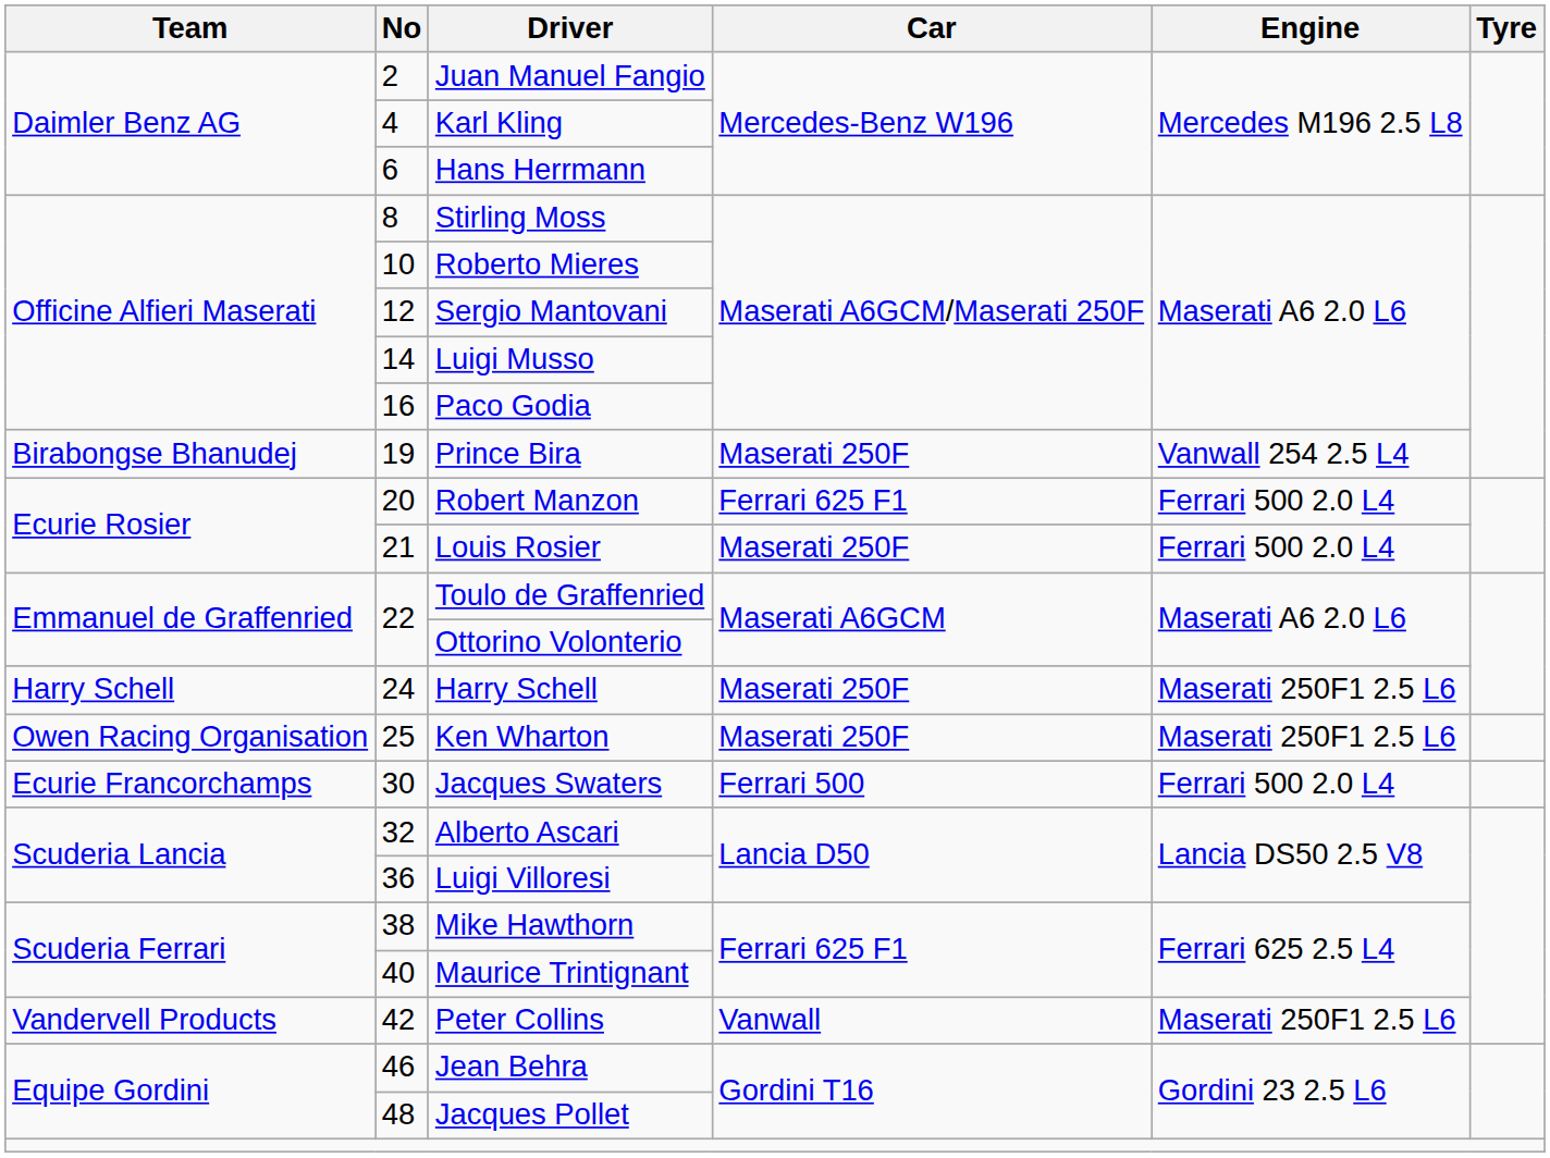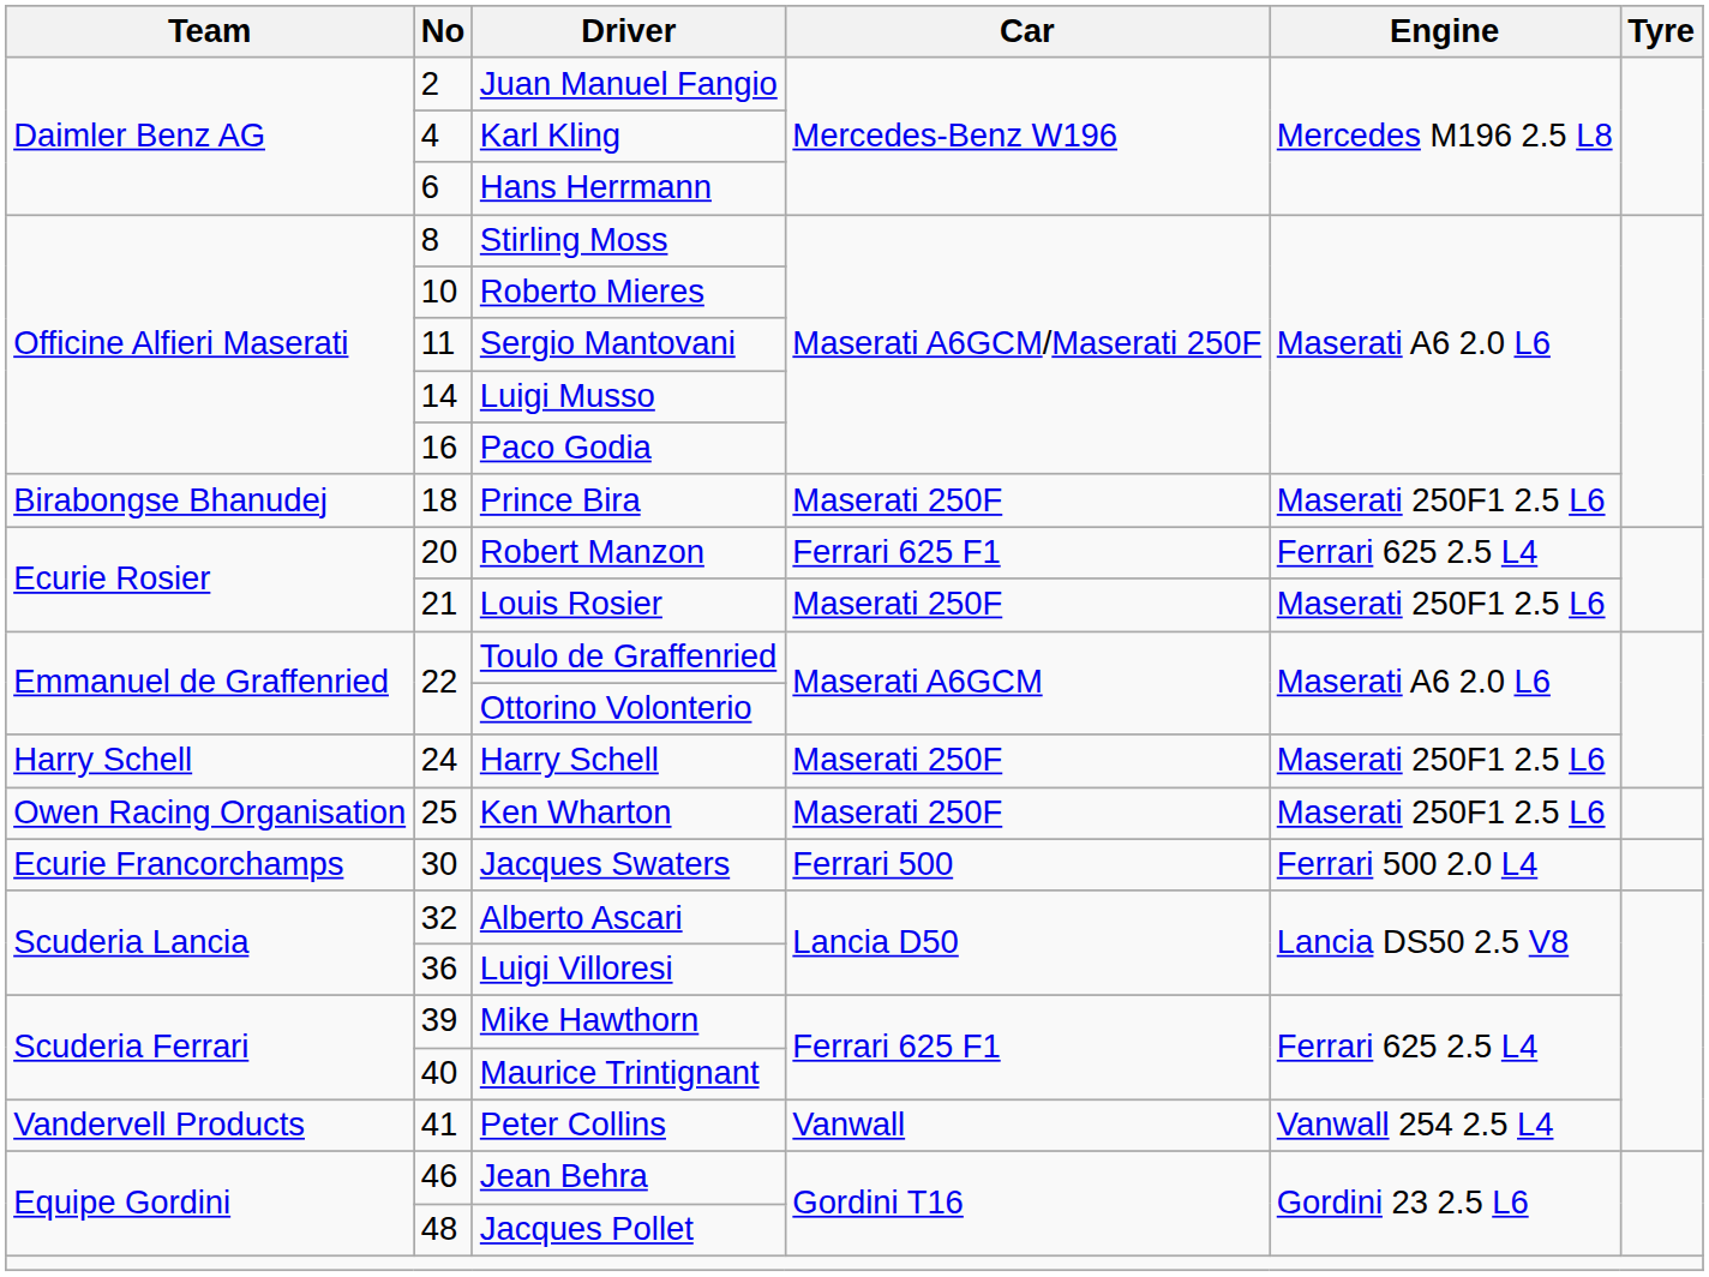Sergio Mantovani | No: 12 -> 11
Prince Bira | No: 19 -> 18
Prince Bira | Engine: Vanwall 254 2.5 L4 -> Maserati 250F1 2.5 L6
Robert Manzon | Engine: Ferrari 500 2.0 L4 -> Ferrari 625 2.5 L4
Louis Rosier | Engine: Ferrari 500 2.0 L4 -> Maserati 250F1 2.5 L6
Mike Hawthorn | No: 38 -> 39
Peter Collins | No: 42 -> 41
Peter Collins | Engine: Maserati 250F1 2.5 L6 -> Vanwall 254 2.5 L4
